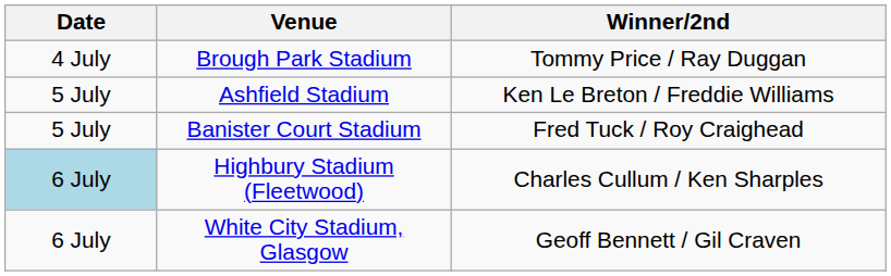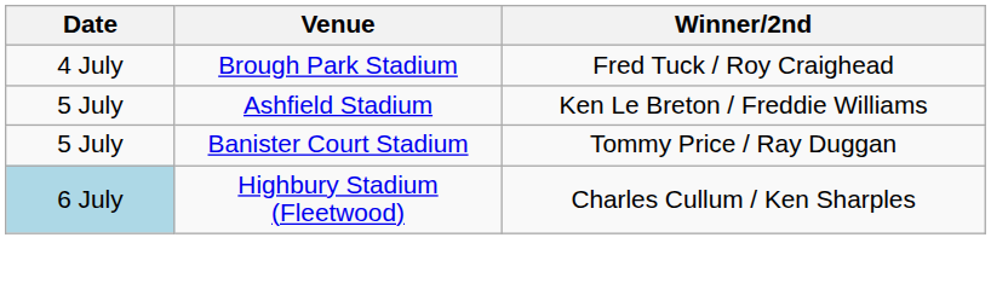Brough Park Stadium | Winner/2nd: Tommy Price / Ray Duggan -> Fred Tuck / Roy Craighead
Banister Court Stadium | Winner/2nd: Fred Tuck / Roy Craighead -> Tommy Price / Ray Duggan
- row: 6 July | White City Stadium, Glasgow | Geoff Bennett / Gil Craven
